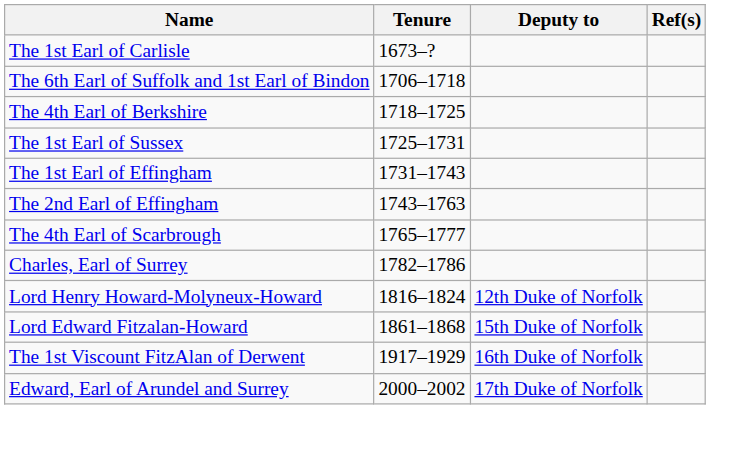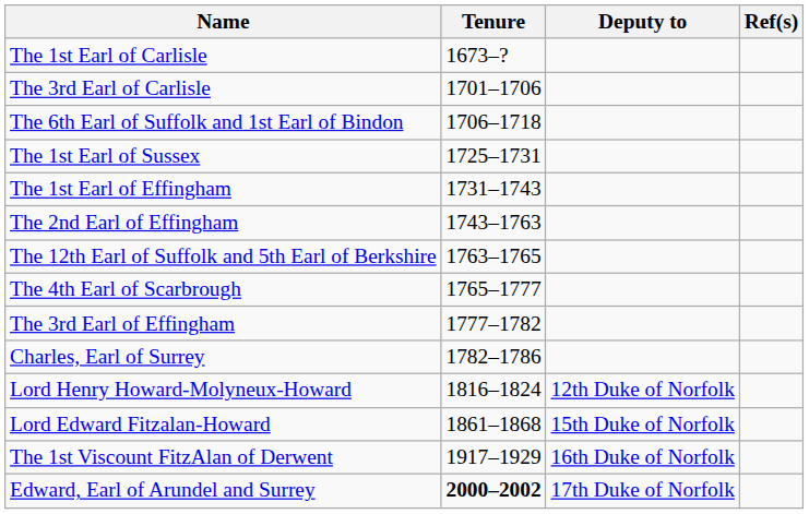+ row: The 3rd Earl of Carlisle | 1701–1706
- row: The 4th Earl of Berkshire | 1718–1725
+ row: The 12th Earl of Suffolk and 5th Earl of Berkshire | 1763–1765
+ row: The 3rd Earl of Effingham | 1777–1782
Edward, Earl of Arundel and Surrey | Tenure: normal -> bold
